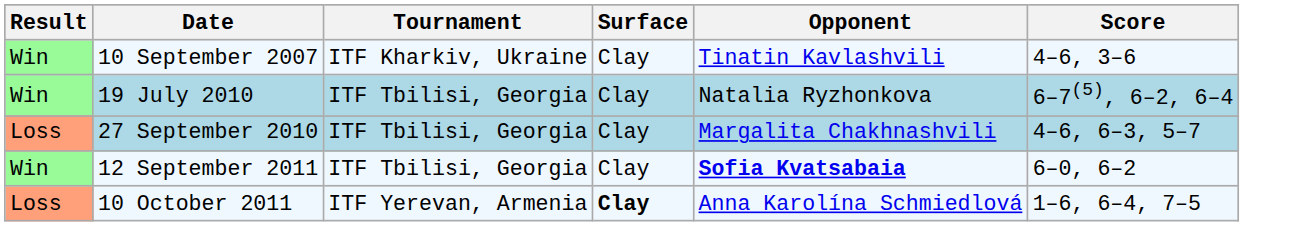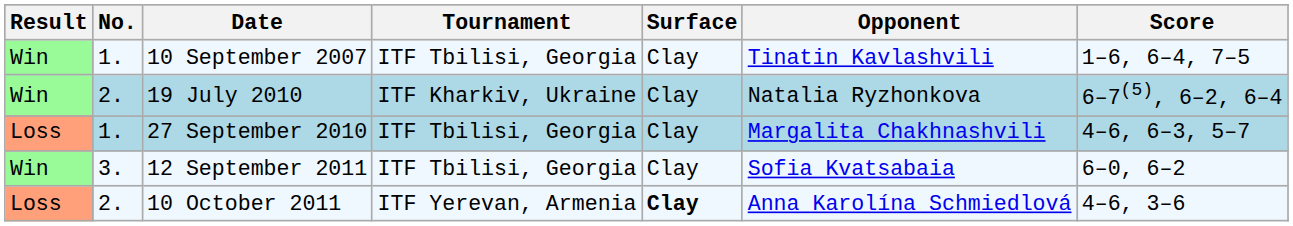+ column: No. | 1. | 2. | 1. | 3. | 2.
10 September 2007 | Tournament: ITF Kharkiv, Ukraine -> ITF Tbilisi, Georgia
10 September 2007 | Score: 4–6, 3–6 -> 1–6, 6–4, 7–5
19 July 2010 | Tournament: ITF Tbilisi, Georgia -> ITF Kharkiv, Ukraine
12 September 2011 | Opponent: bold -> normal
10 October 2011 | Score: 1–6, 6–4, 7–5 -> 4–6, 3–6
